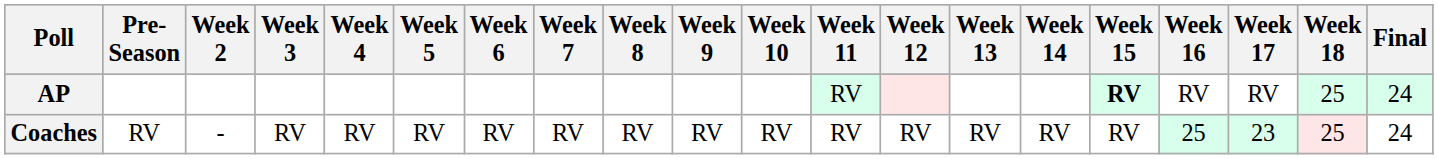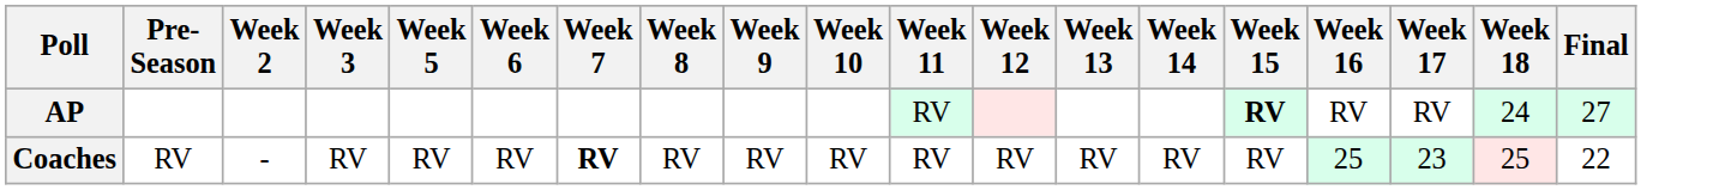- column: Week 4 | RV
AP | Week 18: 25 -> 24
AP | Final: 24 -> 27
Coaches | Week 7: normal -> bold
Coaches | Final: 24 -> 22
